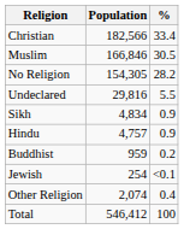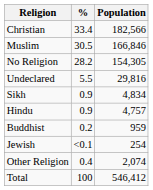columns swapped: Population <-> %
